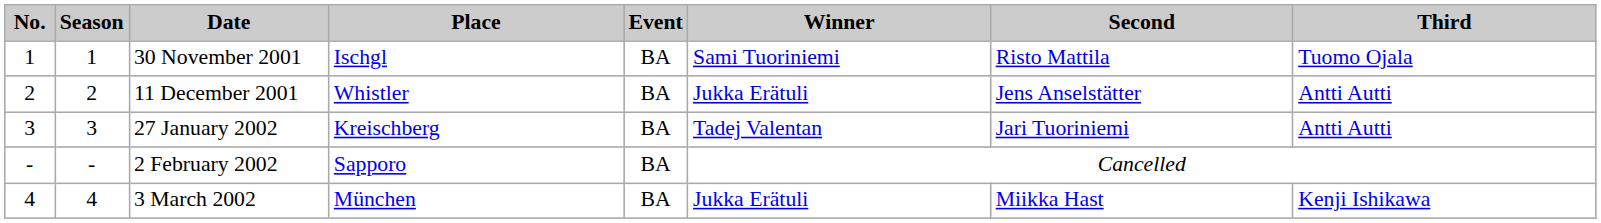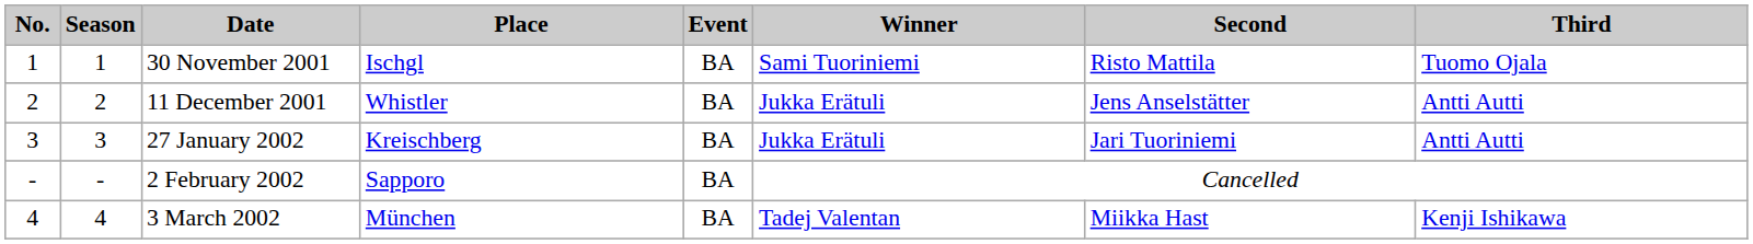27 January 2002 | Winner: Tadej Valentan -> Jukka Erätuli
3 March 2002 | Winner: Jukka Erätuli -> Tadej Valentan
